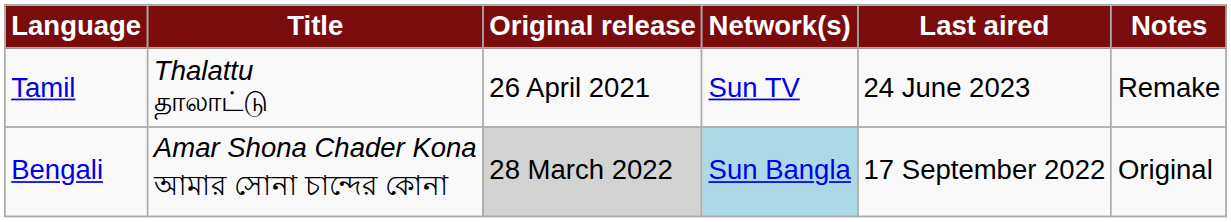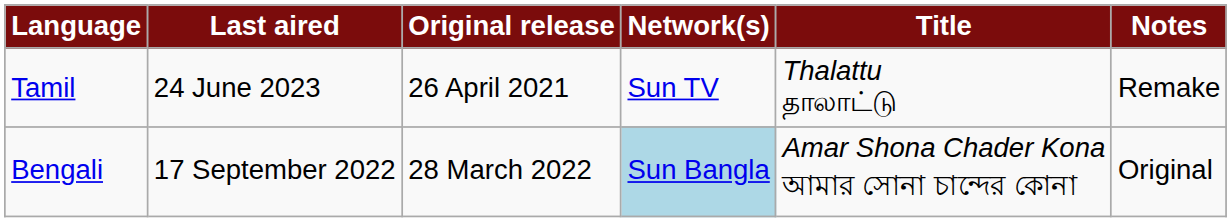columns swapped: Title <-> Last aired
Bengali | Original release: lightgrey background -> no background
